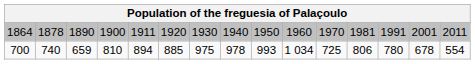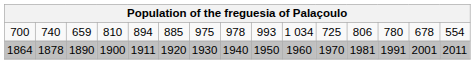rows swapped: 1864 <-> 700
